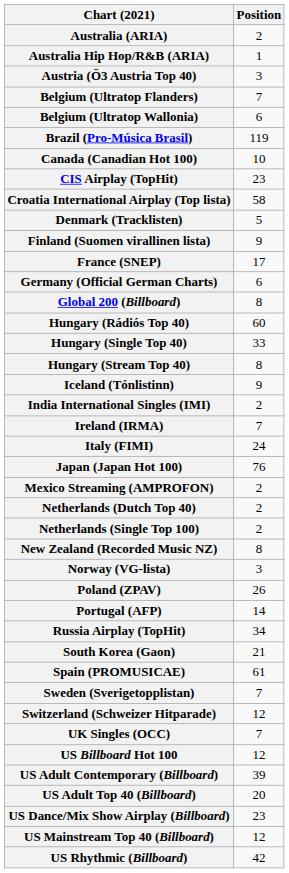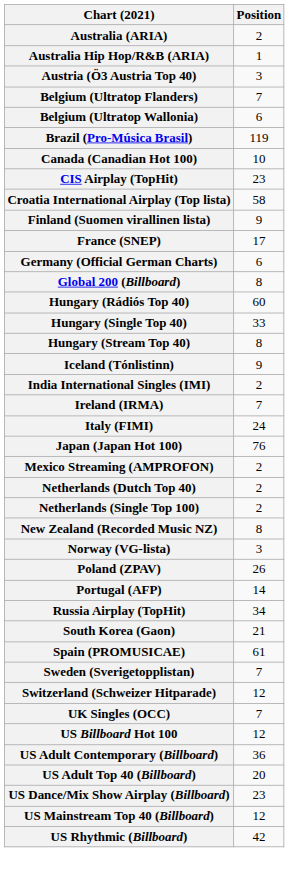- row: Denmark (Tracklisten) | 5
US Adult Contemporary (Billboard) | Position: 39 -> 36
